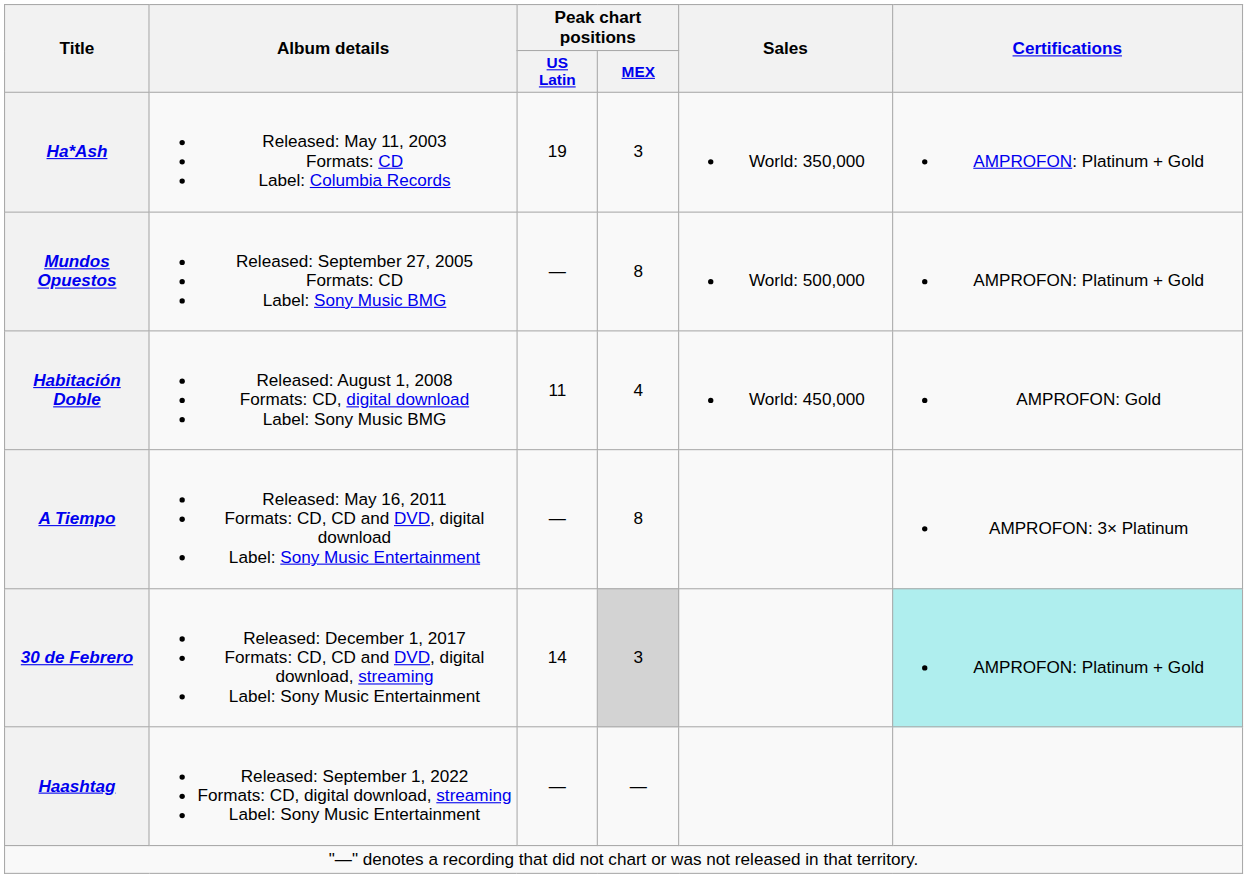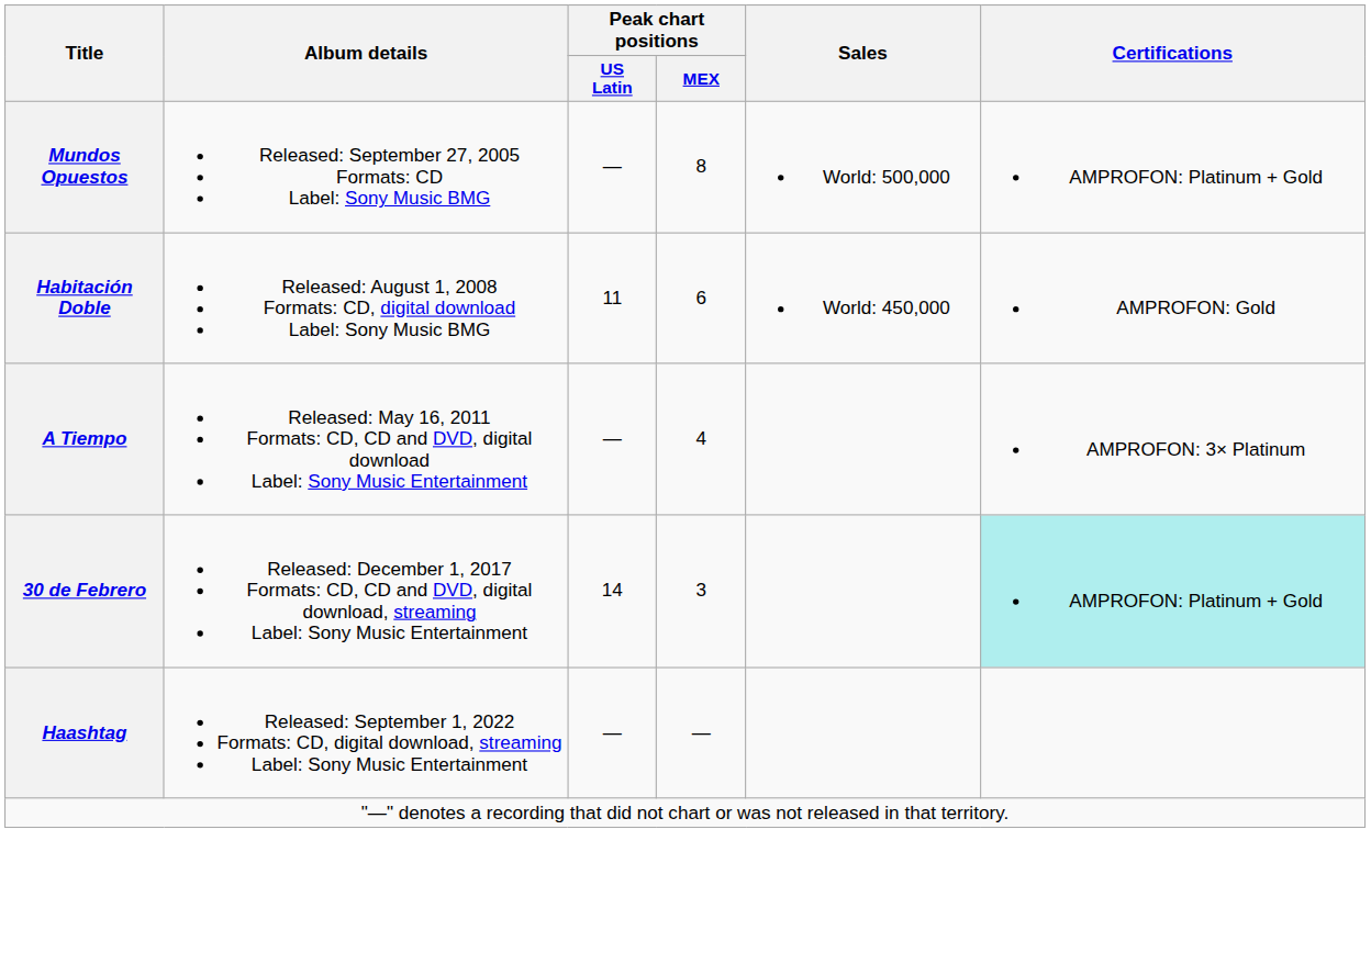- row: Ha*Ash | Released: May 11, 2003 Formats: CD Label: Columbia Records | 19 | 3 | World: 350,000 | AMPROFON: Platinum + Gold
Habitación Doble | Peak chart positions / MEX: 4 -> 6
A Tiempo | Peak chart positions / MEX: 8 -> 4
30 de Febrero | Peak chart positions / MEX: lightgrey background -> no background
